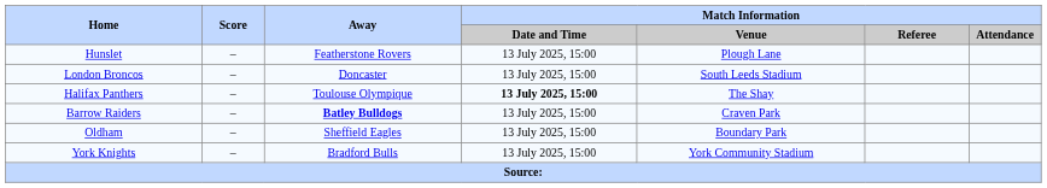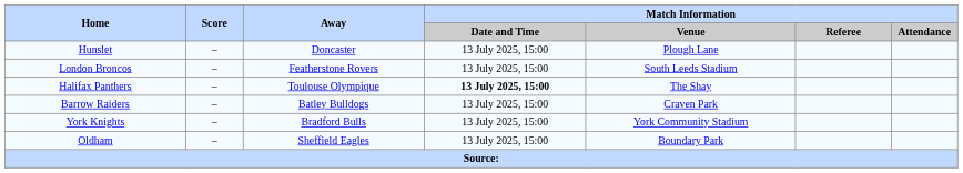Hunslet | Away: Featherstone Rovers -> Doncaster
London Broncos | Away: Doncaster -> Featherstone Rovers
Barrow Raiders | Away: bold -> normal
rows swapped: Oldham <-> York Knights
